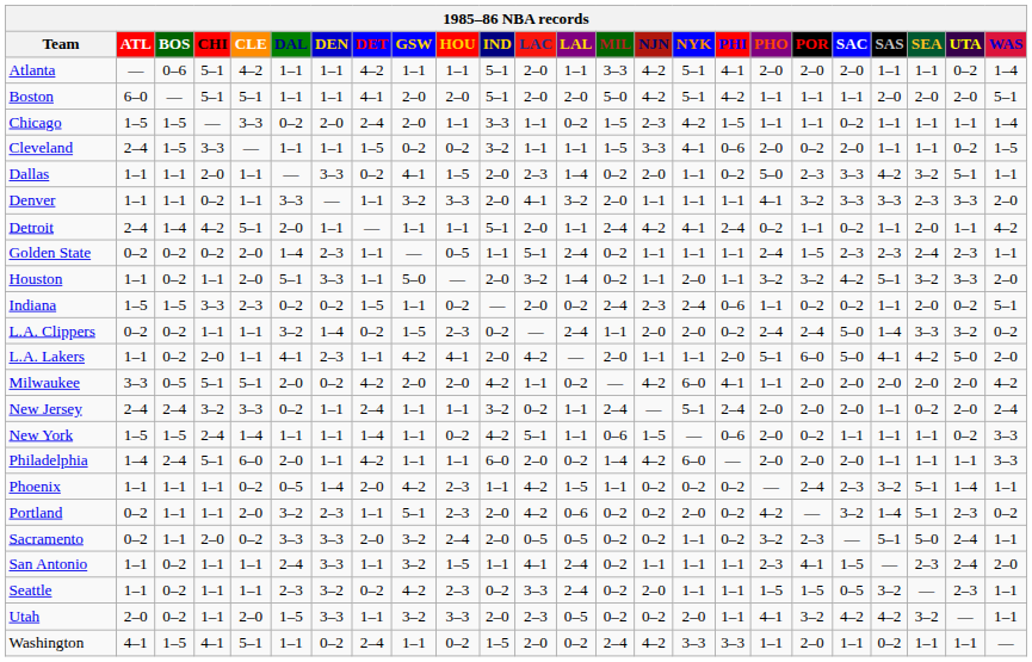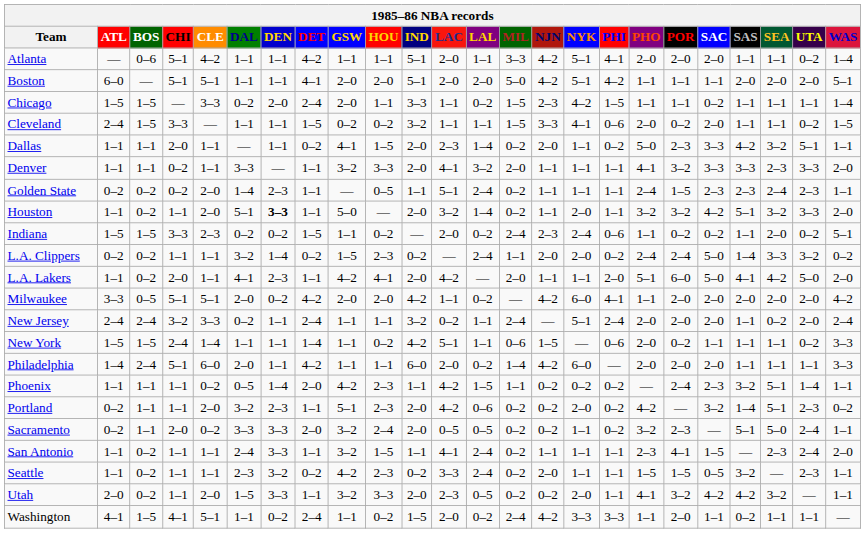Dallas | DEN: 3–3 -> 1–1
- row: Detroit | 2–4 | 1–4 | 4–2 | 5–1 | 2–0 | 1–1 | — | 1–1 | 1–1 | 5–1 | 2–0 | 1–1 | 2–4 | 4–2 | 4–1 | 2–4 | 0–2 | 1–1 | 0–2 | 1–1 | 2–0 | 1–1 | 4–2
Houston | DEN: normal -> bold
